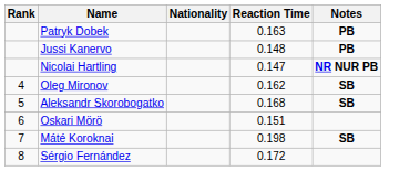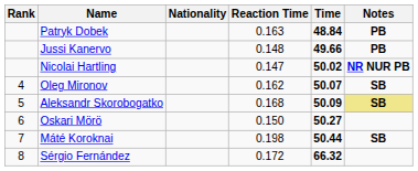+ column: Time | 48.84 | 49.66 | 50.02 | 50.07 | 50.09 | 50.27 | 50.44 | 66.32
Aleksandr Skorobogatko | Notes: no background -> khaki background
Oskari Mörö | Reaction Time: 0.151 -> 0.150
